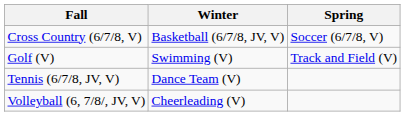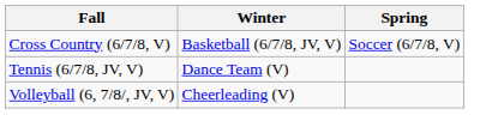- row: Golf (V) | Swimming (V) | Track and Field (V)
